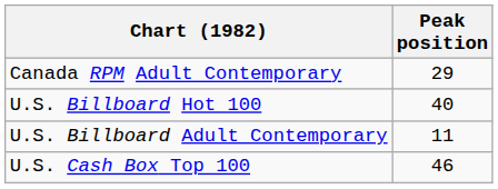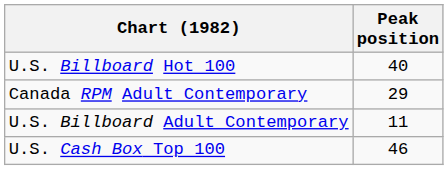rows swapped: Canada RPM Adult Contemporary <-> U.S. Billboard Hot 100
